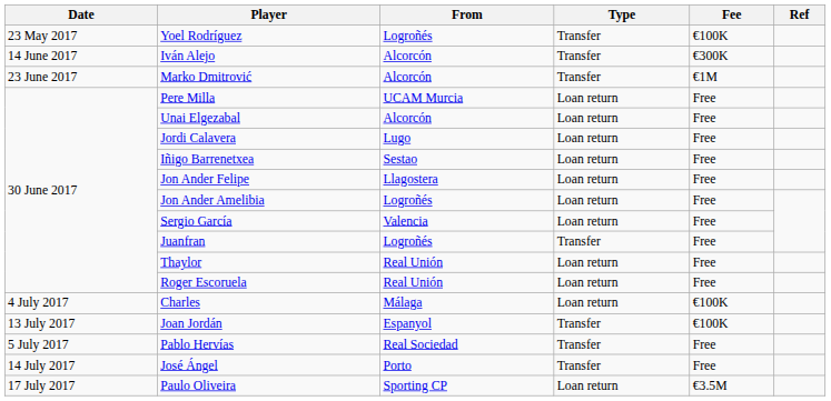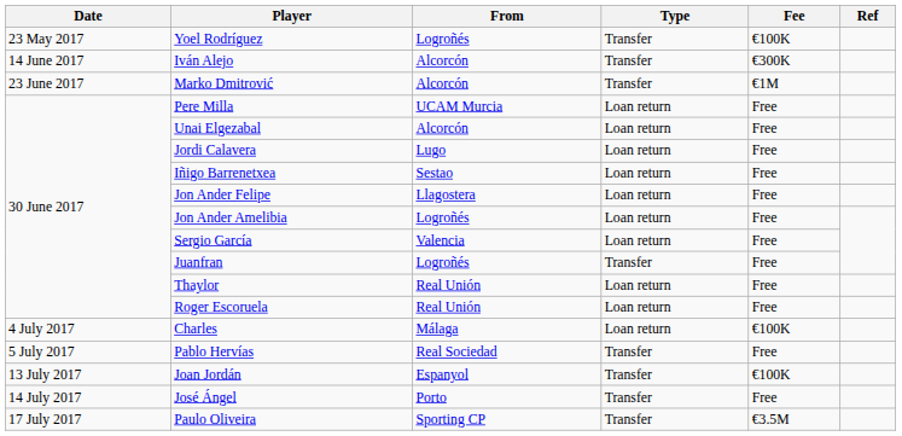rows swapped: Pablo Hervías <-> Joan Jordán
Paulo Oliveira | Type: Loan return -> Transfer
